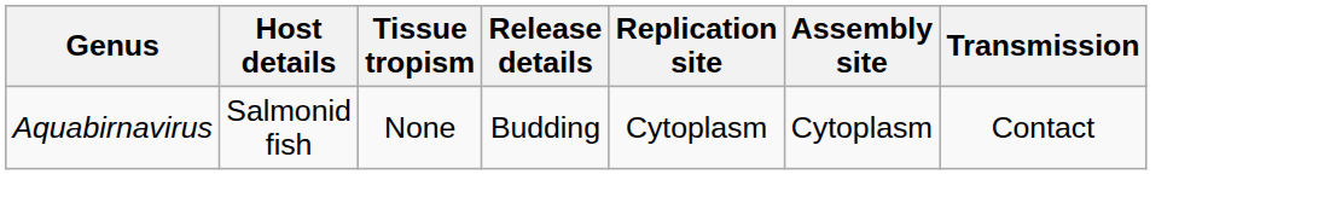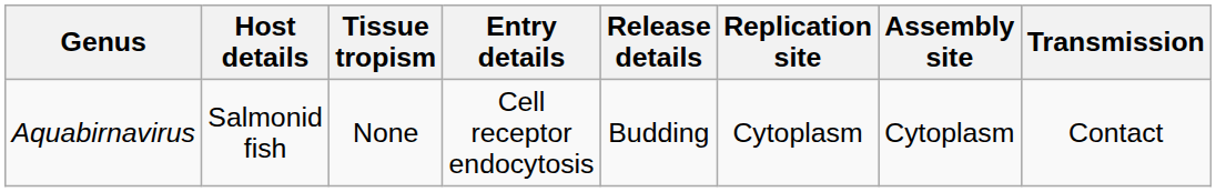+ column: Entry details | Cell receptor endocytosis
